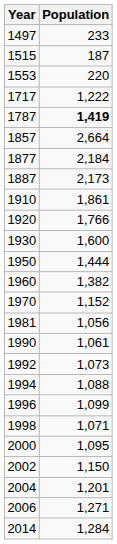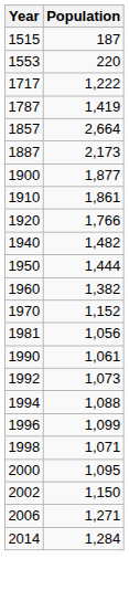- row: 1497 | 233
1787 | Population: bold -> normal
- row: 1877 | 2,184
+ row: 1900 | 1,877
- row: 1930 | 1,600
+ row: 1940 | 1,482
- row: 2004 | 1,201
